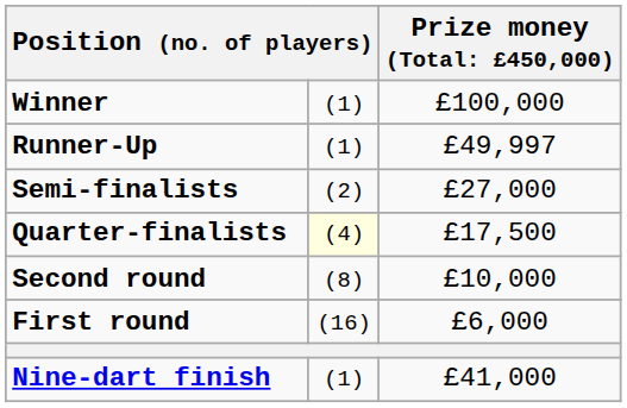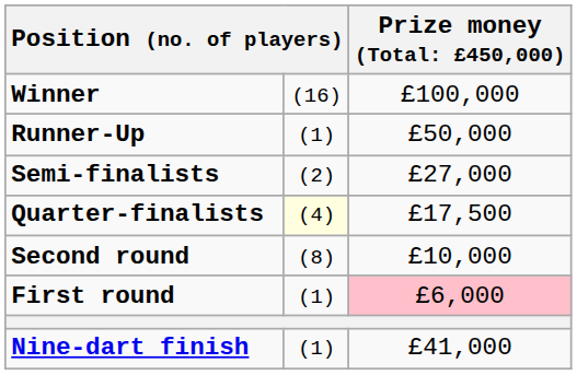Winner | column 2: (1) -> (16)
Runner-Up | column 3: £49,997 -> £50,000
First round | column 2: (16) -> (1)
First round | column 3: no background -> pink background
